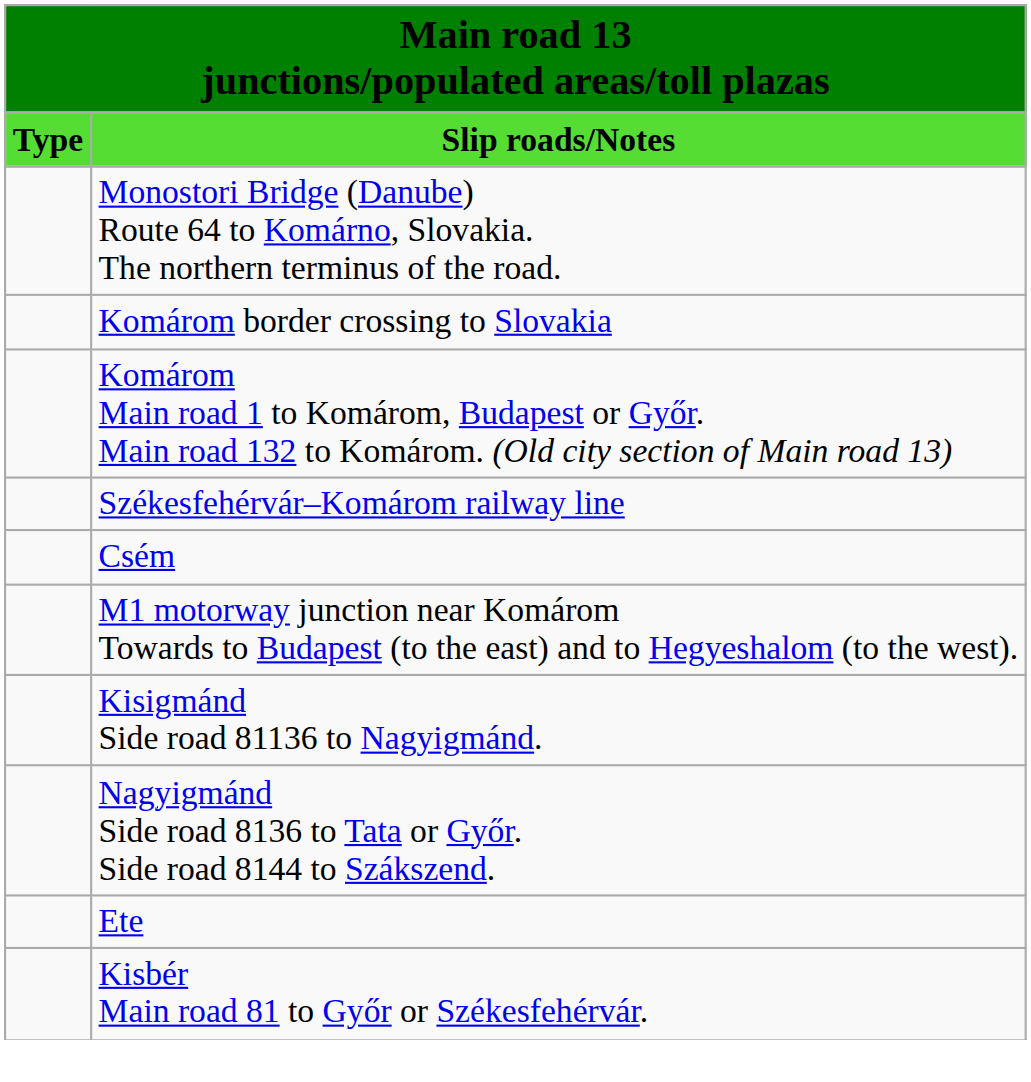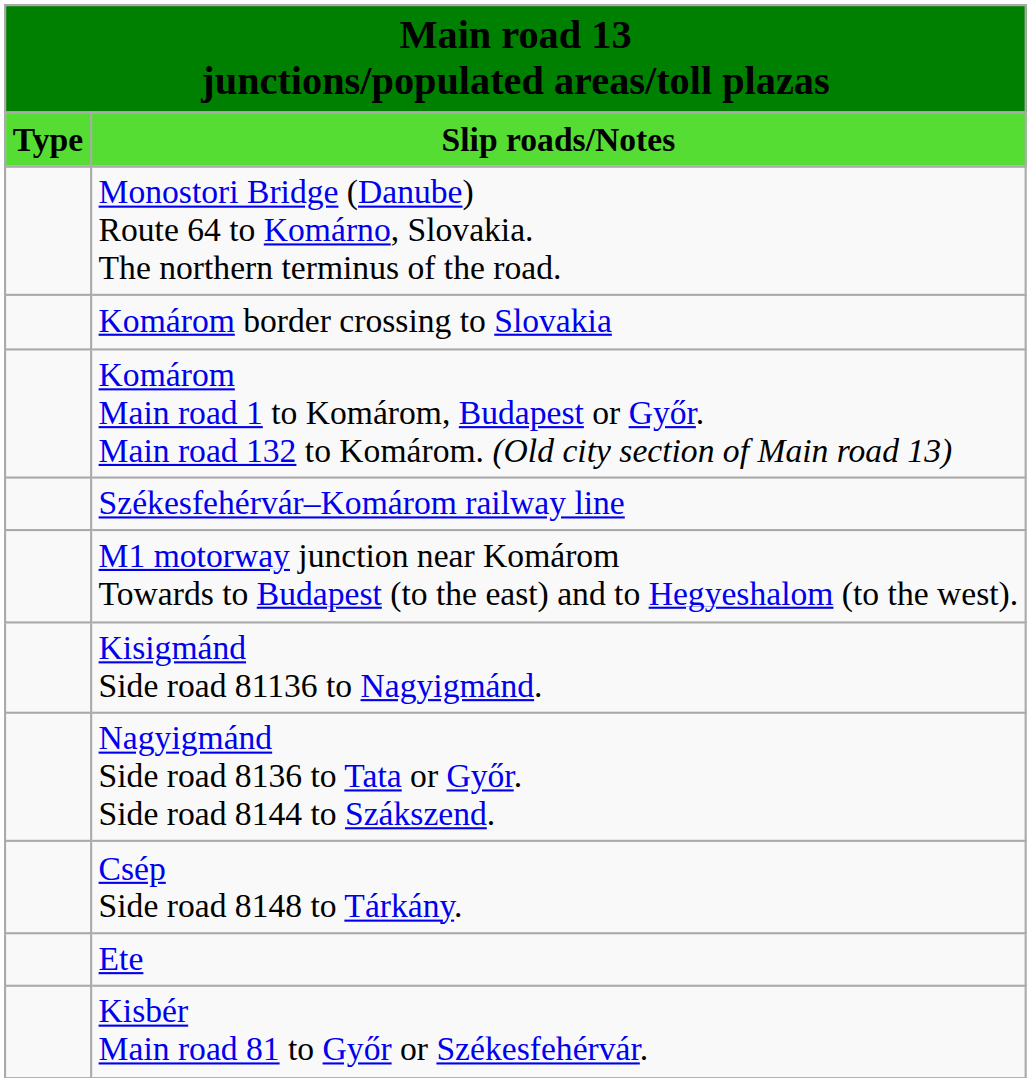- row: Csém
+ row: Csép Side road 8148 to Tárkány.
